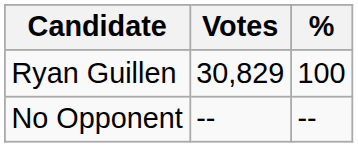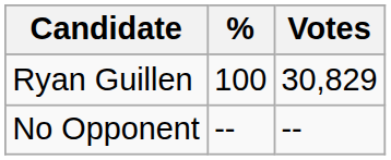columns swapped: Votes <-> %
